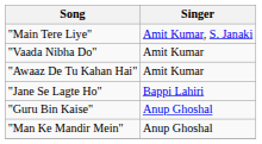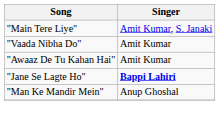"Jane Se Lagte Ho" | Singer: normal -> bold
- row: "Guru Bin Kaise" | Anup Ghoshal
